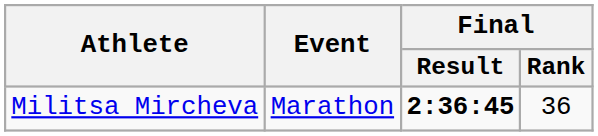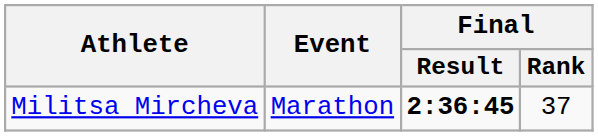Militsa Mircheva | Final / Rank: 36 -> 37
